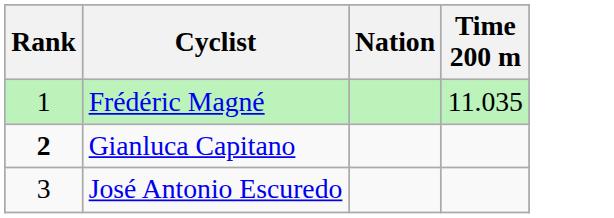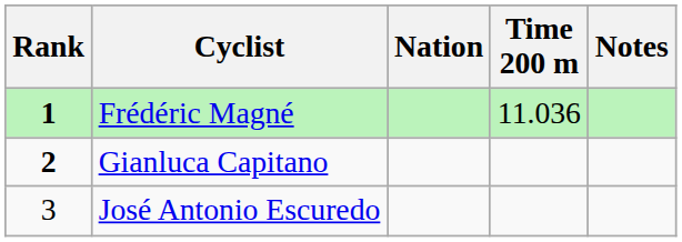+ column: Notes
Frédéric Magné | Rank: normal -> bold
Frédéric Magné | Time 200 m: 11.035 -> 11.036
